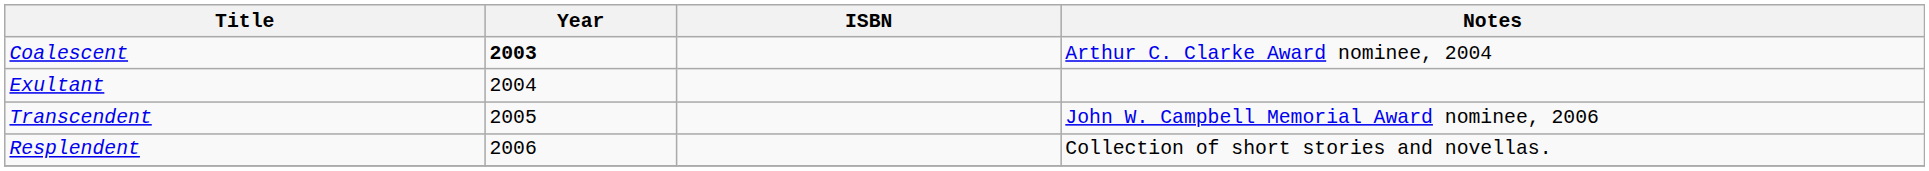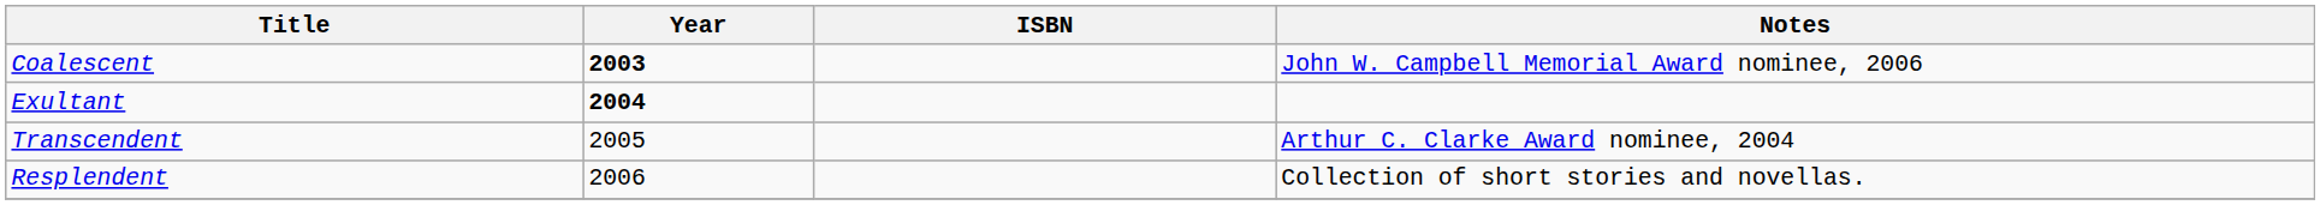Coalescent | Notes: Arthur C. Clarke Award nominee, 2004 -> John W. Campbell Memorial Award nominee, 2006
Exultant | Year: normal -> bold
Transcendent | Notes: John W. Campbell Memorial Award nominee, 2006 -> Arthur C. Clarke Award nominee, 2004
